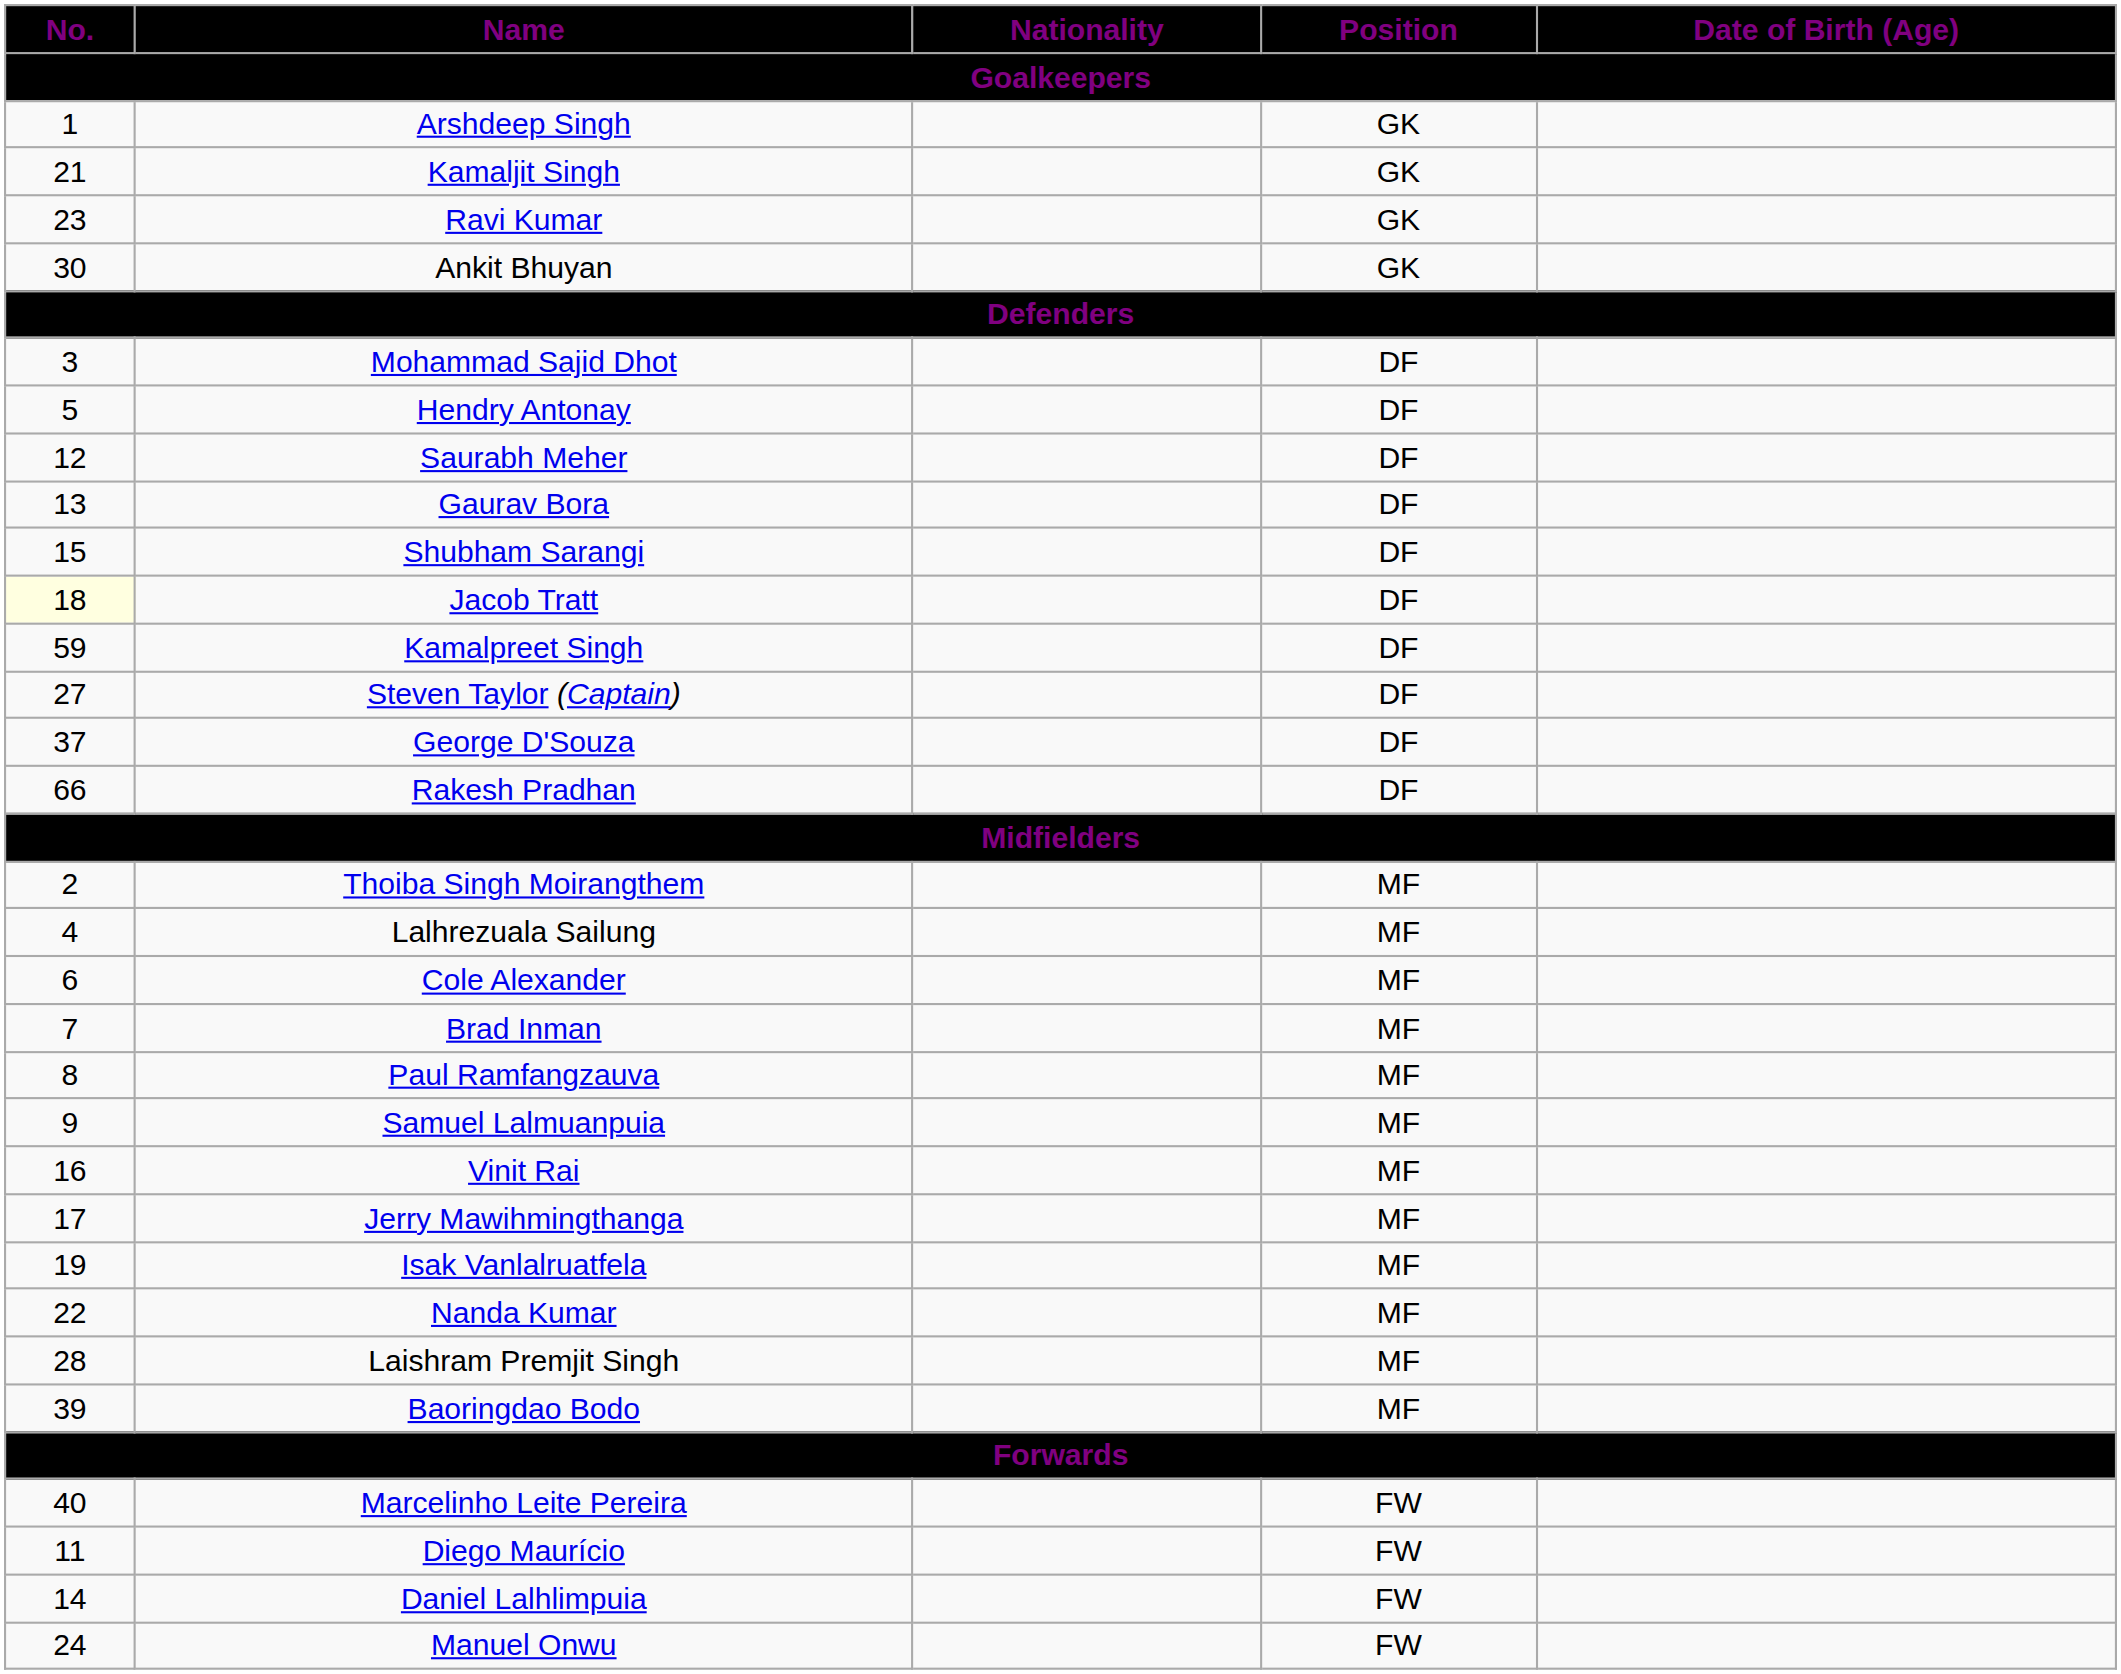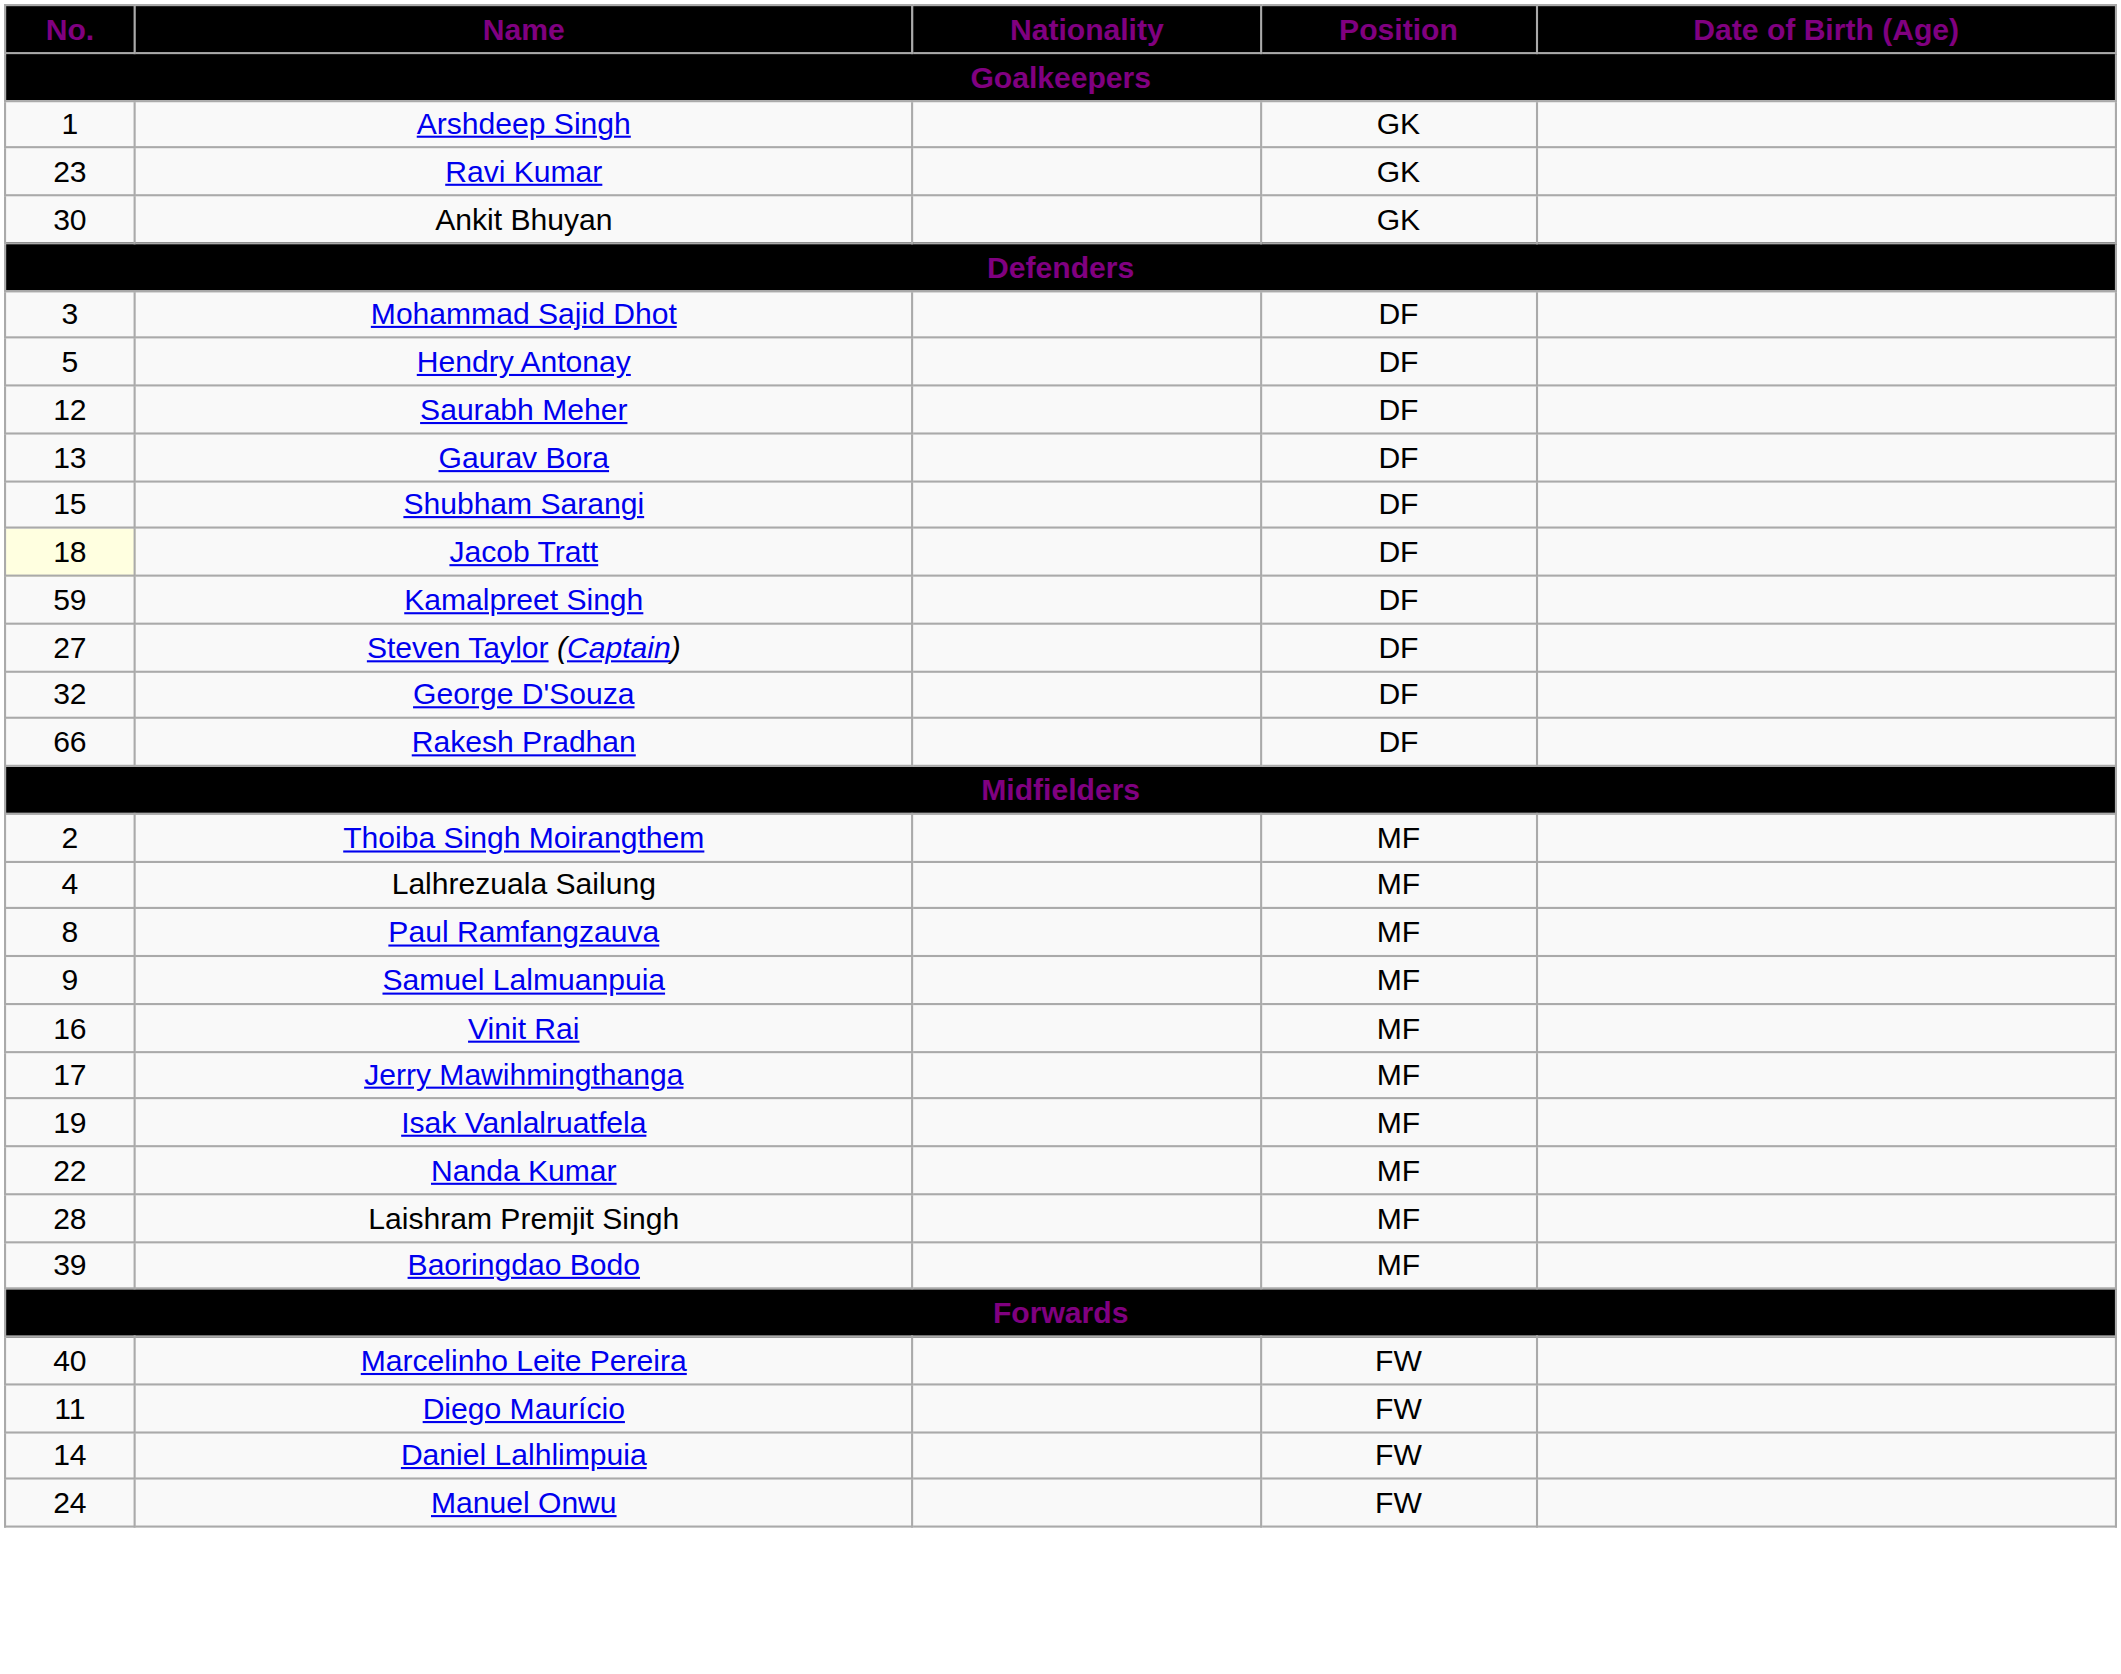- row: 21 | Kamaljit Singh | GK
George D'Souza | No.: 37 -> 32
- row: 6 | Cole Alexander | MF
- row: 7 | Brad Inman | MF
